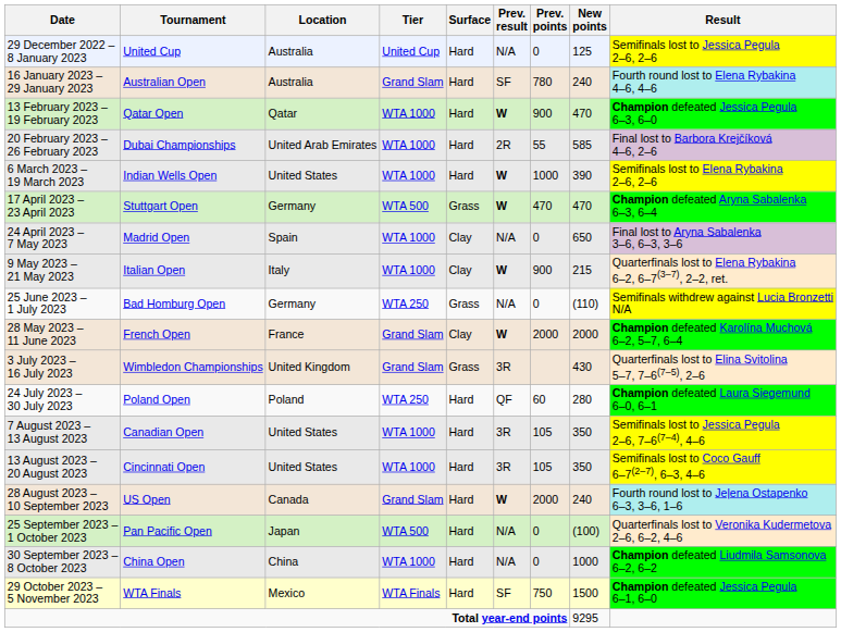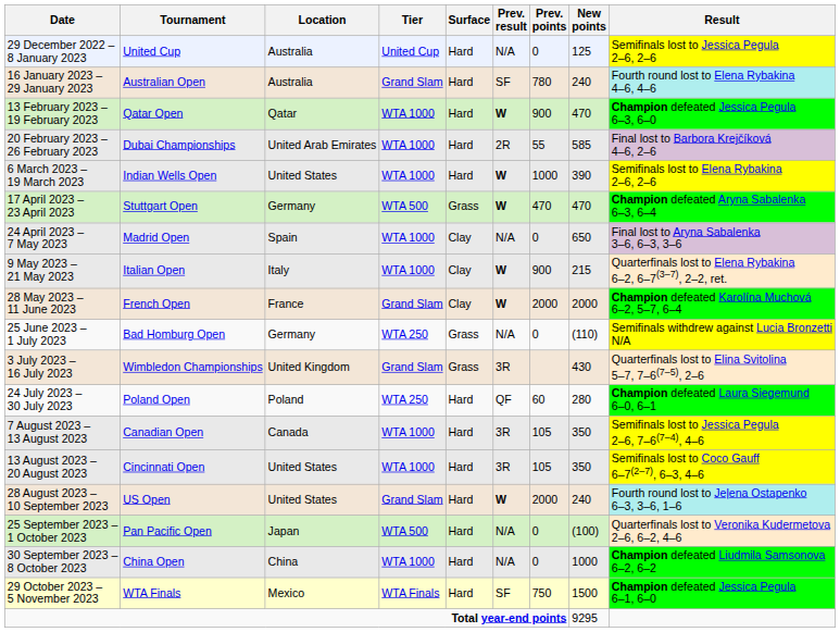rows swapped: 28 May 2023 – 11 June 2023 <-> 25 June 2023 – 1 July 2023
7 August 2023 – 13 August 2023 | Location: United States -> Canada
28 August 2023 – 10 September 2023 | Location: Canada -> United States
